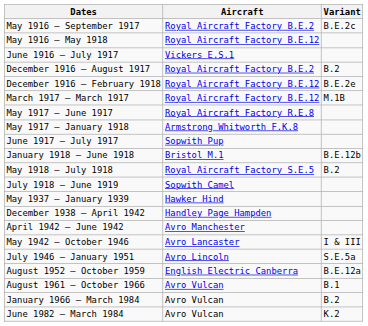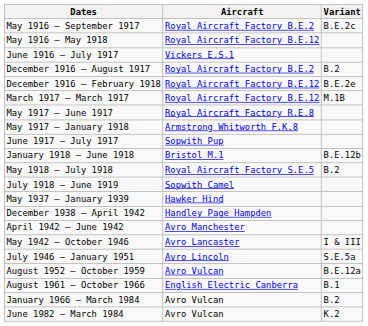August 1952 – October 1959 | Aircraft: English Electric Canberra -> Avro Vulcan
August 1961 – October 1966 | Aircraft: Avro Vulcan -> English Electric Canberra
